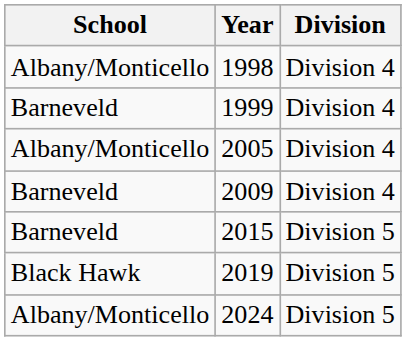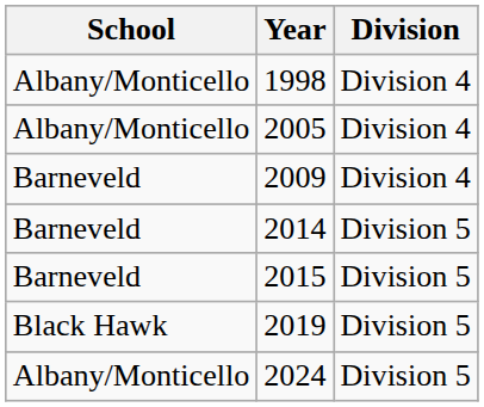- row: Barneveld | 1999 | Division 4
+ row: Barneveld | 2014 | Division 5
